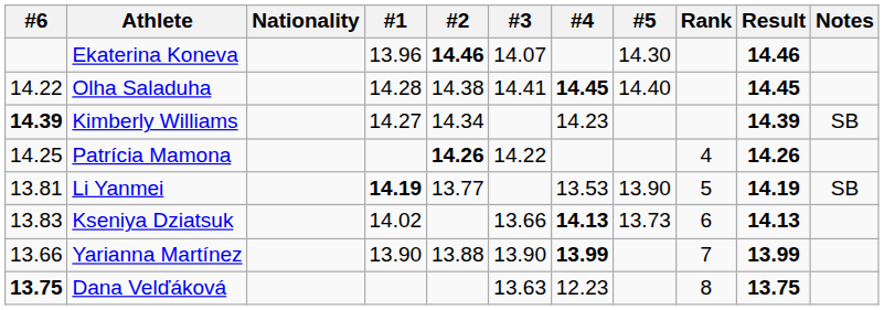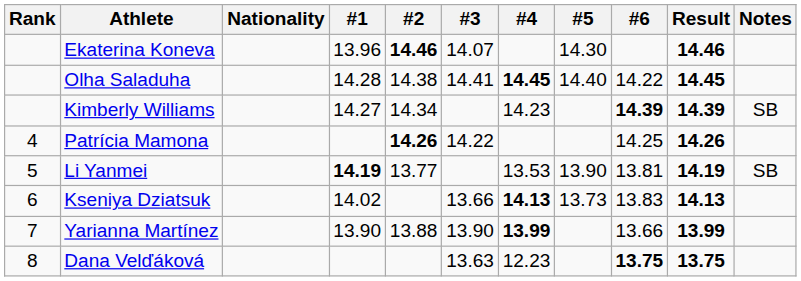columns swapped: Rank <-> #6
